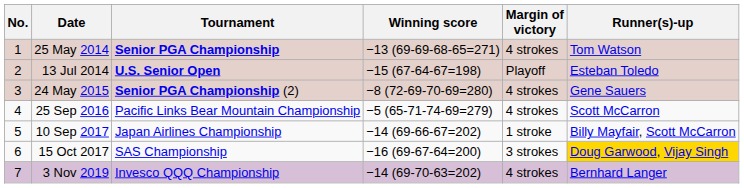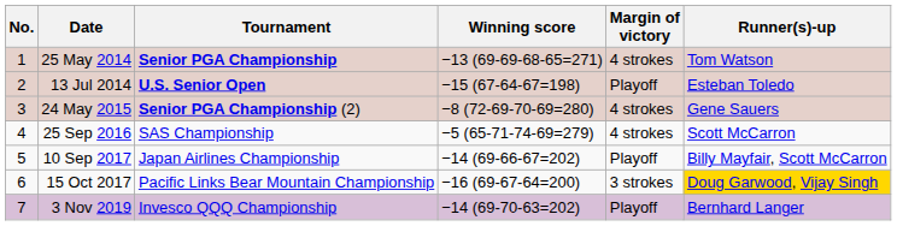25 Sep 2016 | Tournament: Pacific Links Bear Mountain Championship -> SAS Championship
10 Sep 2017 | Margin of victory: 1 stroke -> Playoff
15 Oct 2017 | Tournament: SAS Championship -> Pacific Links Bear Mountain Championship
3 Nov 2019 | Margin of victory: 4 strokes -> Playoff
